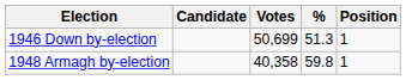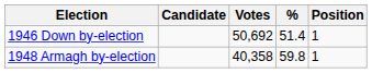1946 Down by-election | Votes: 50,699 -> 50,692
1946 Down by-election | %: 51.3 -> 51.4
